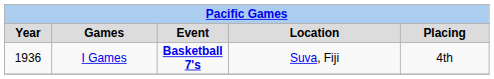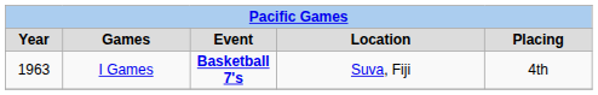I Games | Year: 1936 -> 1963
